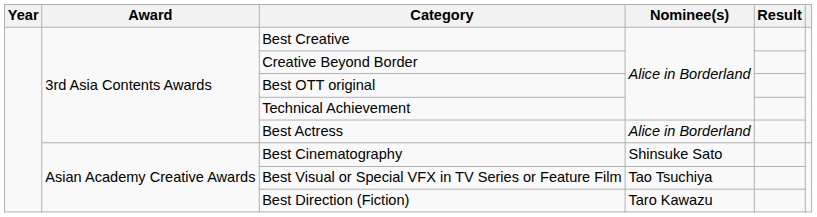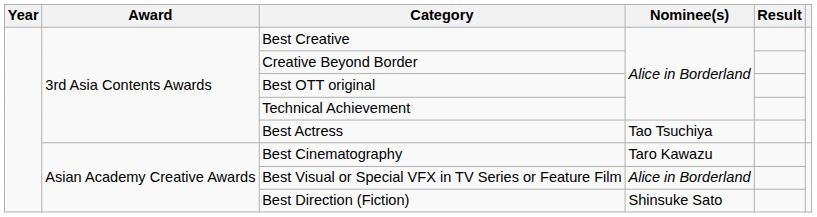Best Actress | Nominee(s): Alice in Borderland -> Tao Tsuchiya
Best Cinematography | Nominee(s): Shinsuke Sato -> Taro Kawazu
Best Visual or Special VFX in TV Series or Feature Film | Nominee(s): Tao Tsuchiya -> Alice in Borderland
Best Direction (Fiction) | Nominee(s): Taro Kawazu -> Shinsuke Sato
